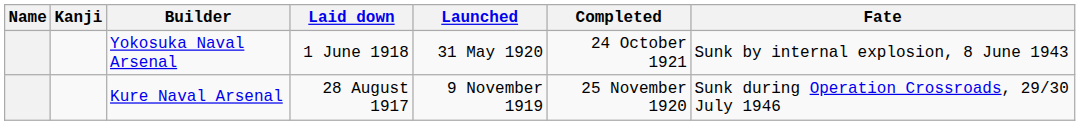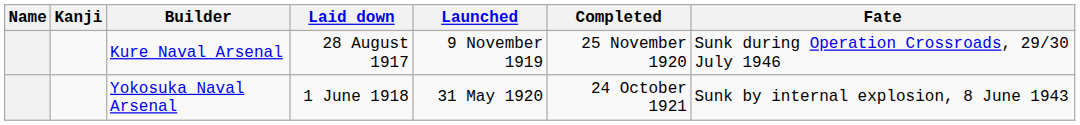rows swapped: Kure Naval Arsenal <-> Yokosuka Naval Arsenal
